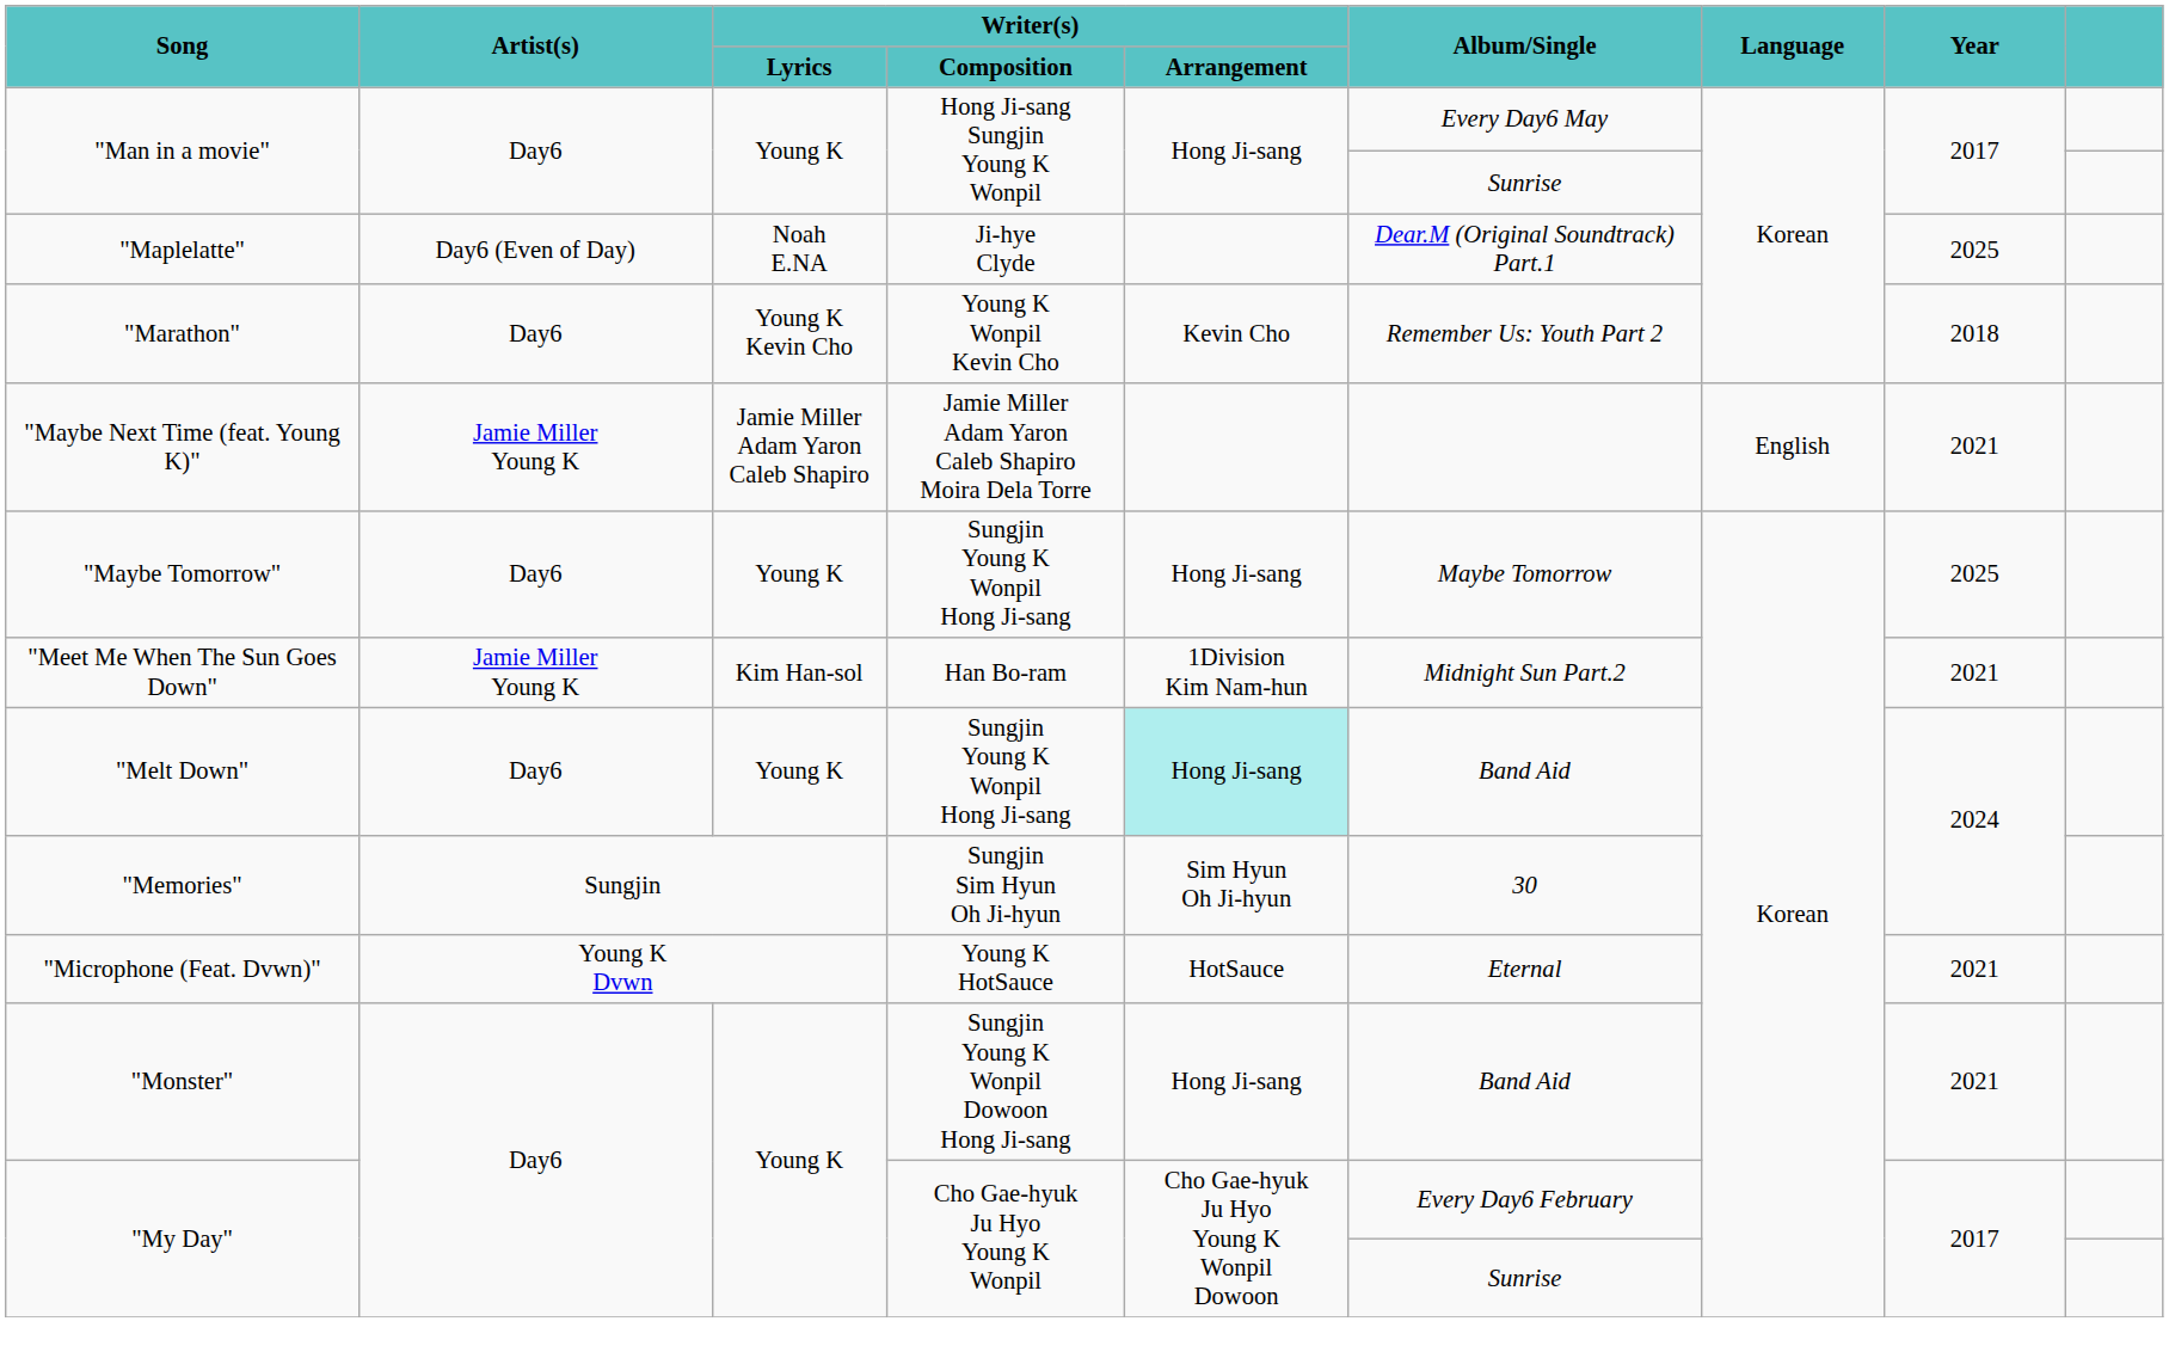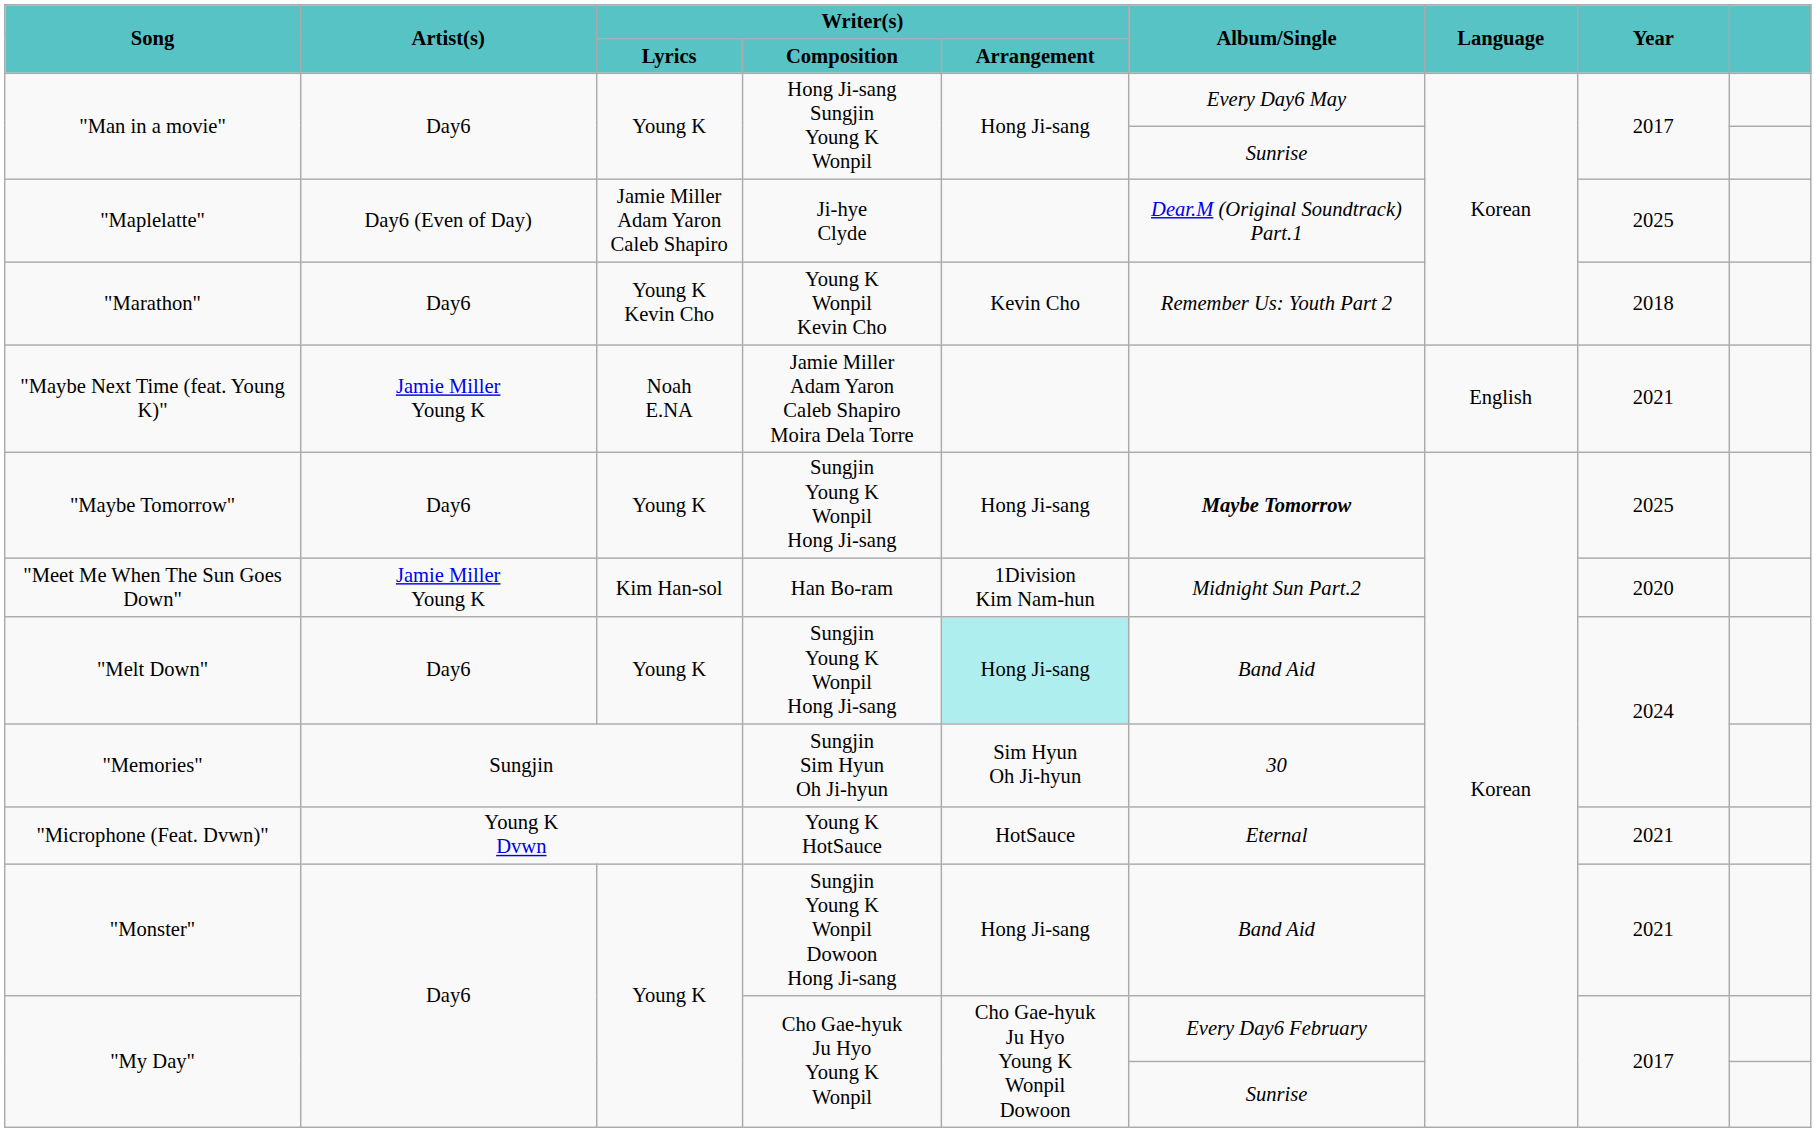"Maplelatte" | Writer(s) / Lyrics: Noah E.NA -> Jamie Miller Adam Yaron Caleb Shapiro
"Maybe Next Time (feat. Young K)" | Writer(s) / Lyrics: Jamie Miller Adam Yaron Caleb Shapiro -> Noah E.NA
"Maybe Tomorrow" | Album/Single: normal -> bold
"Meet Me When The Sun Goes Down" | Year: 2021 -> 2020
